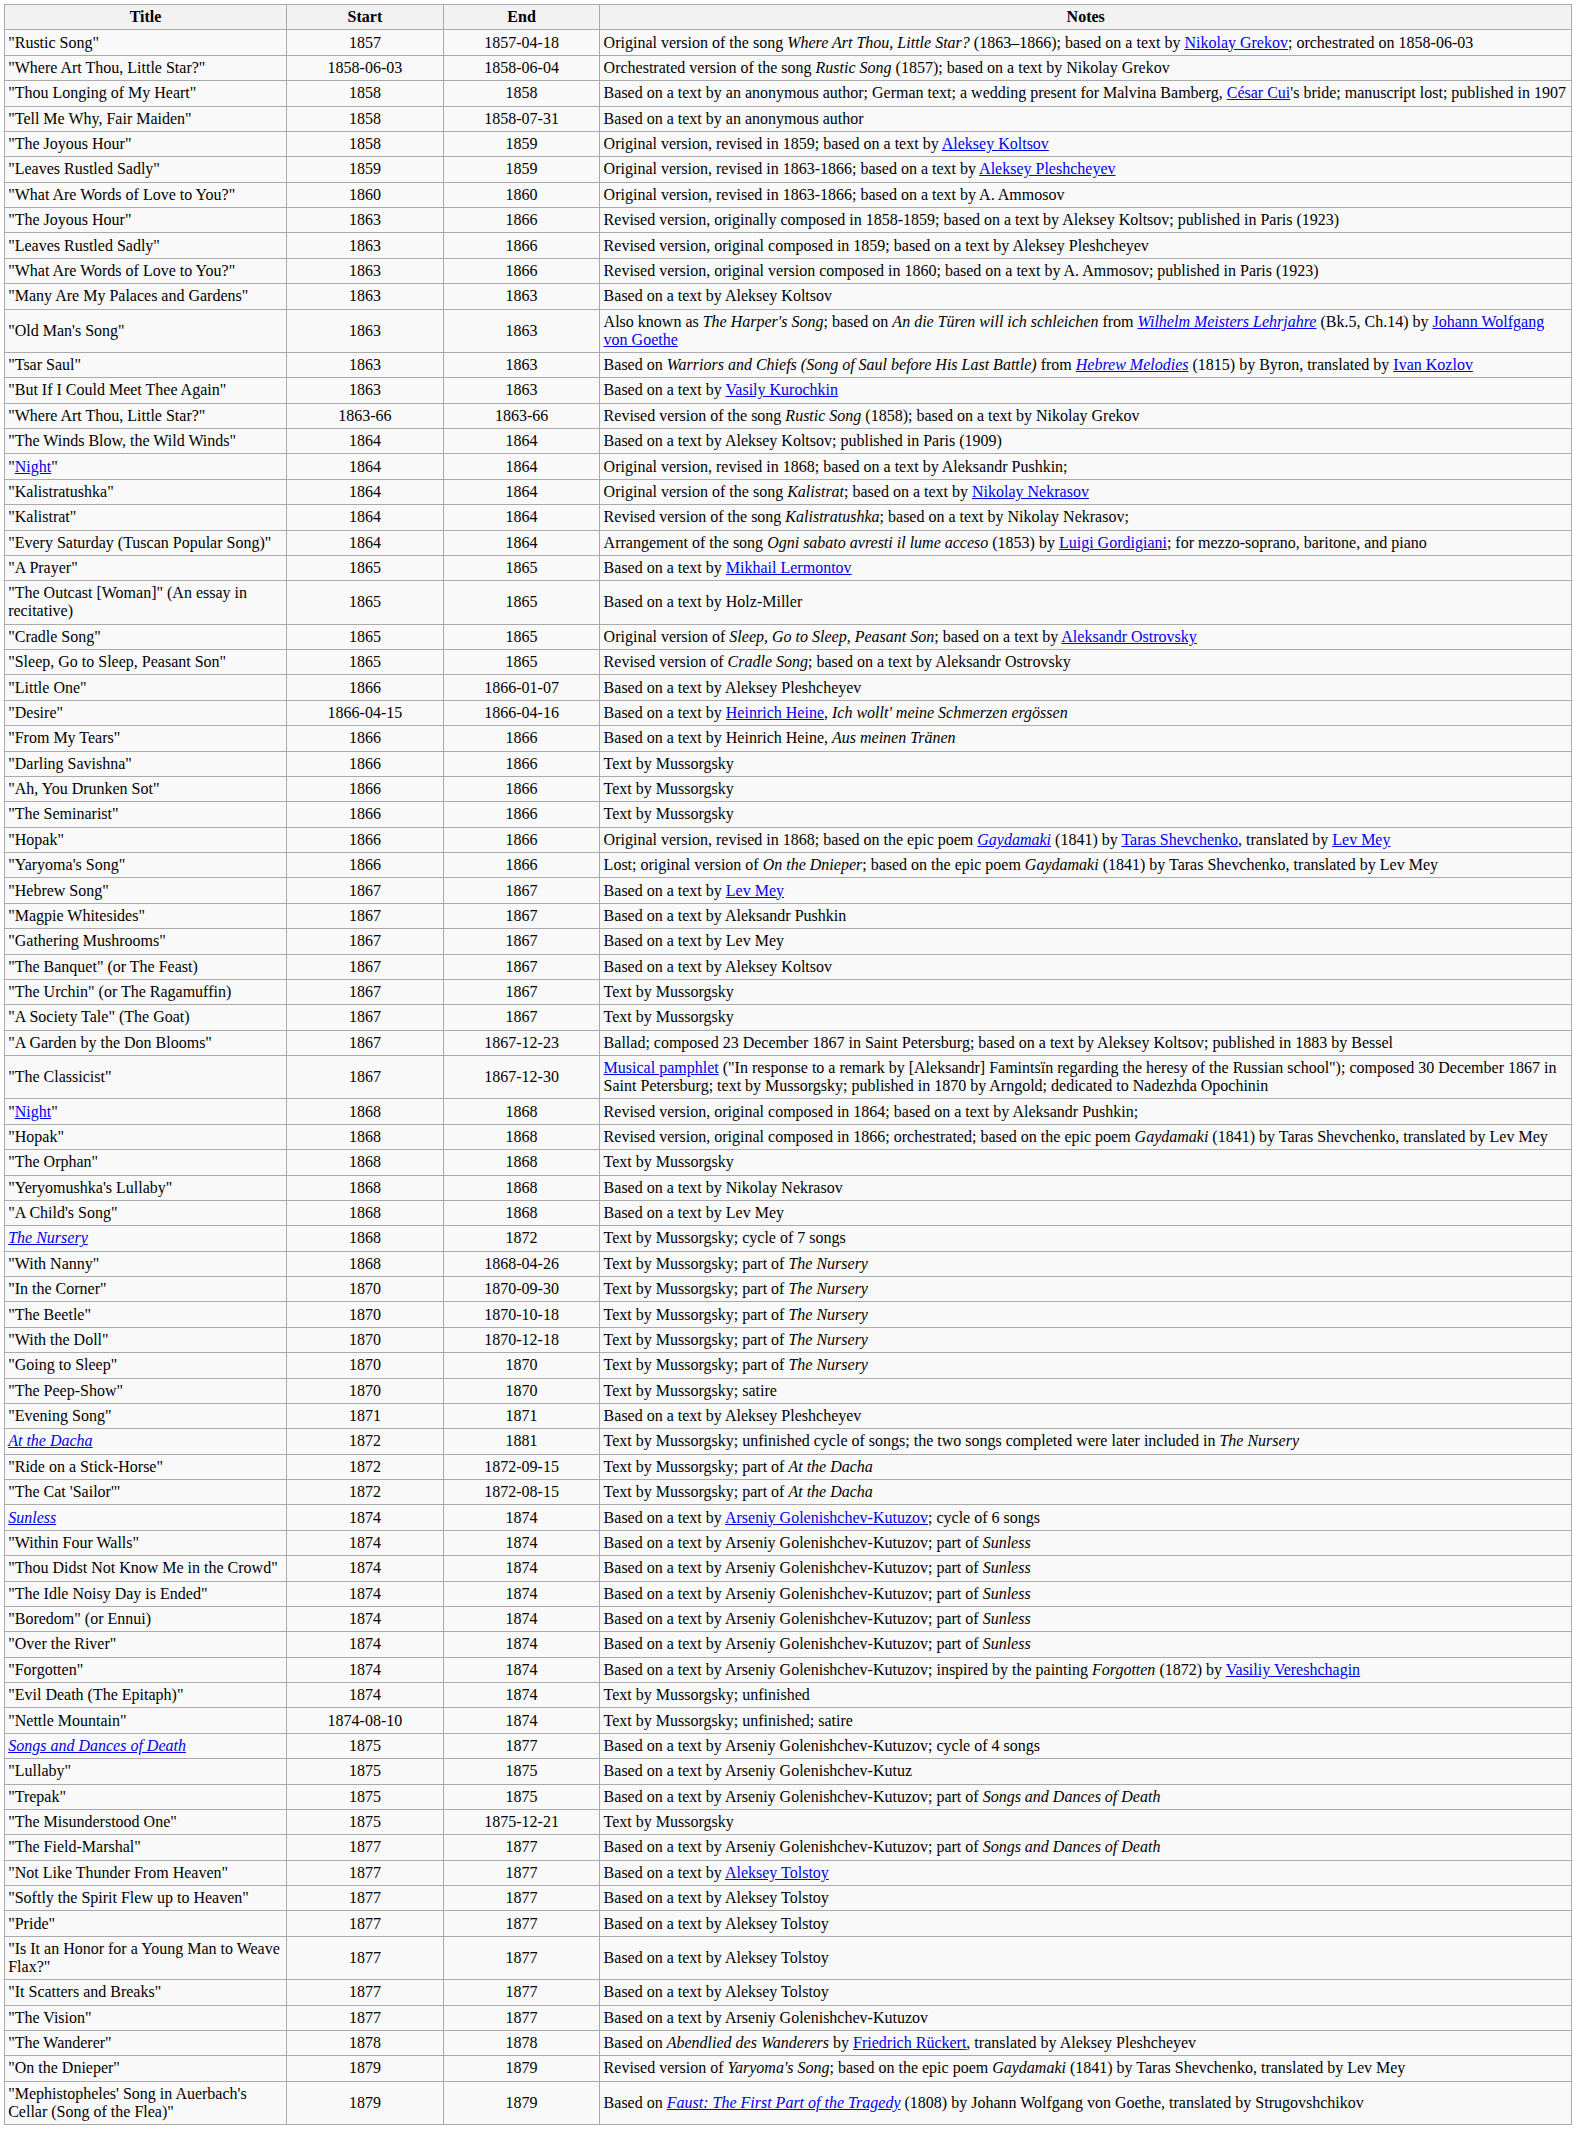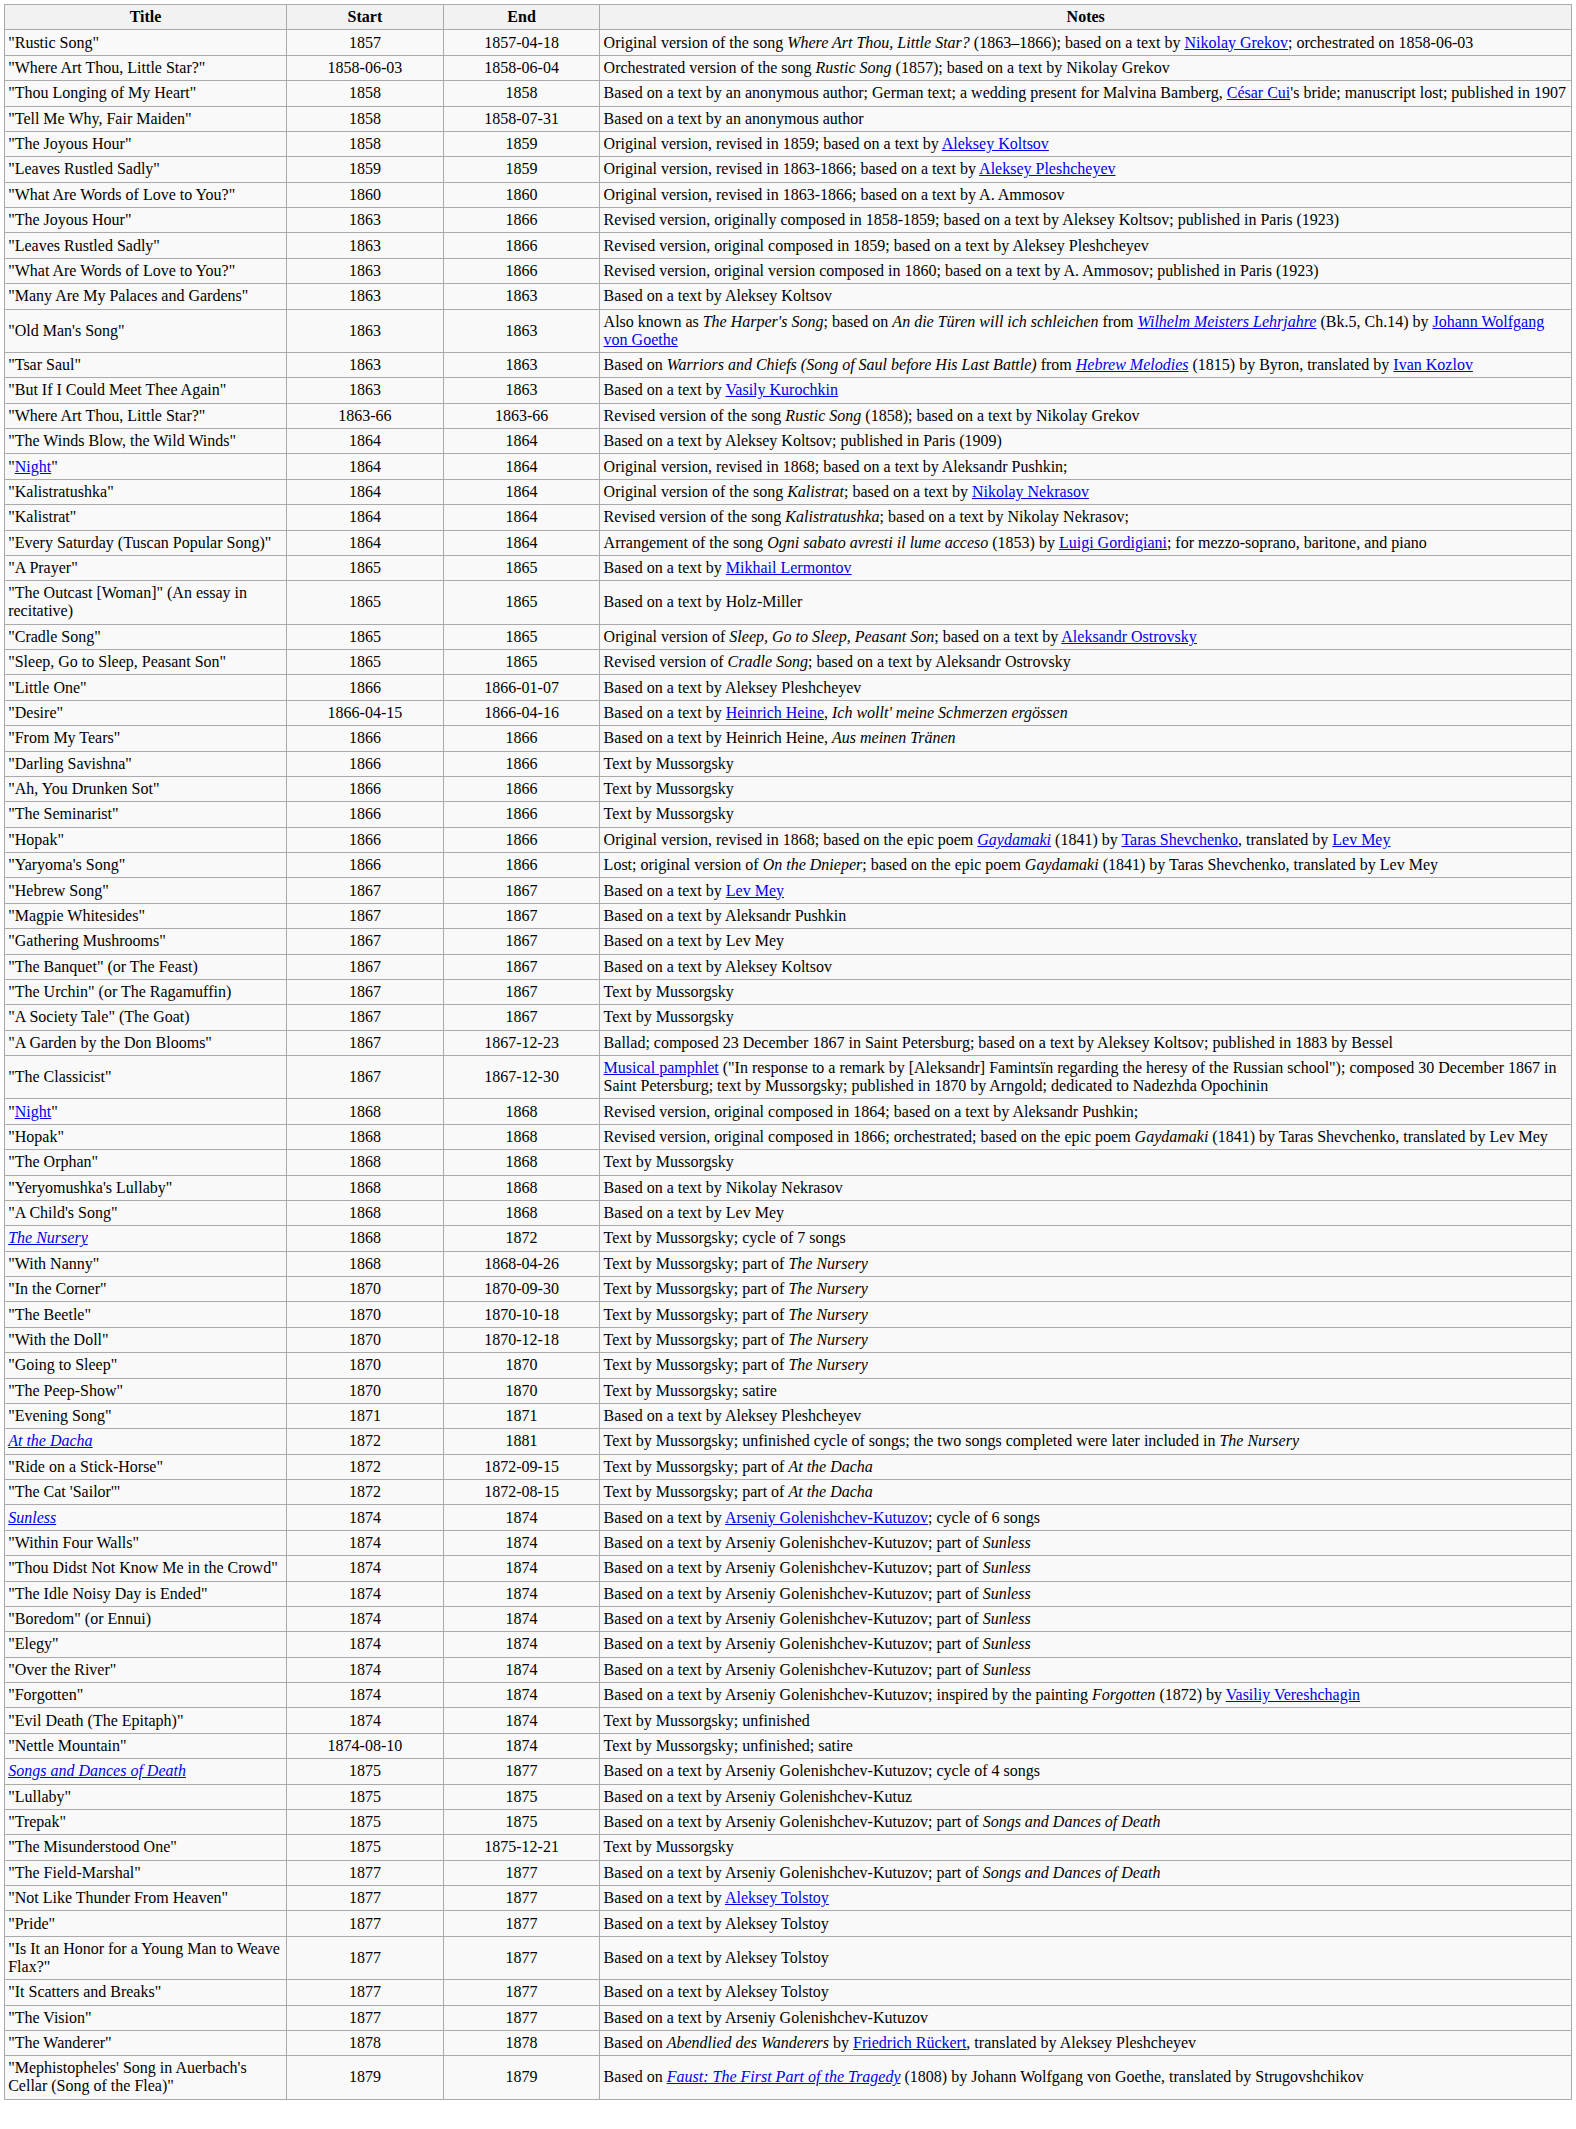+ row: "Elegy" | 1874 | 1874 | Based on a text by Arseniy Golenishchev-Kutuzov; part of Sunless
- row: "Softly the Spirit Flew up to Heaven" | 1877 | 1877 | Based on a text by Aleksey Tolstoy
- row: "On the Dnieper" | 1879 | 1879 | Revised version of Yaryoma's Song; based on the epic poem Gaydamaki (1841) by Taras Shevchenko, translated by Lev Mey
